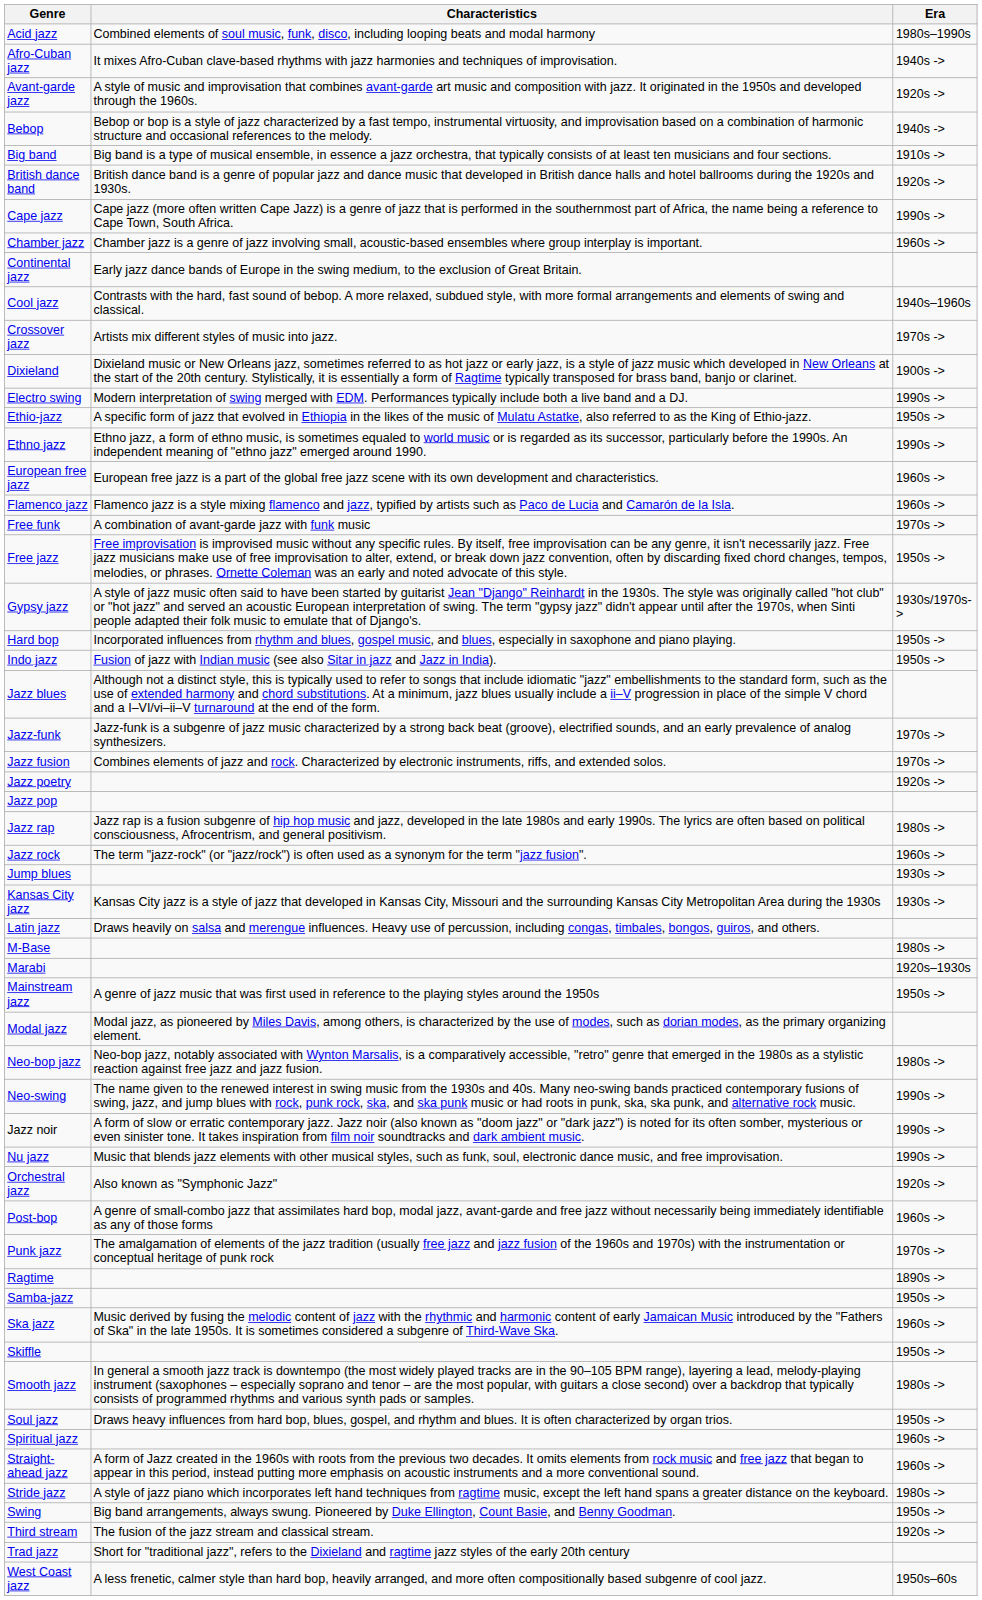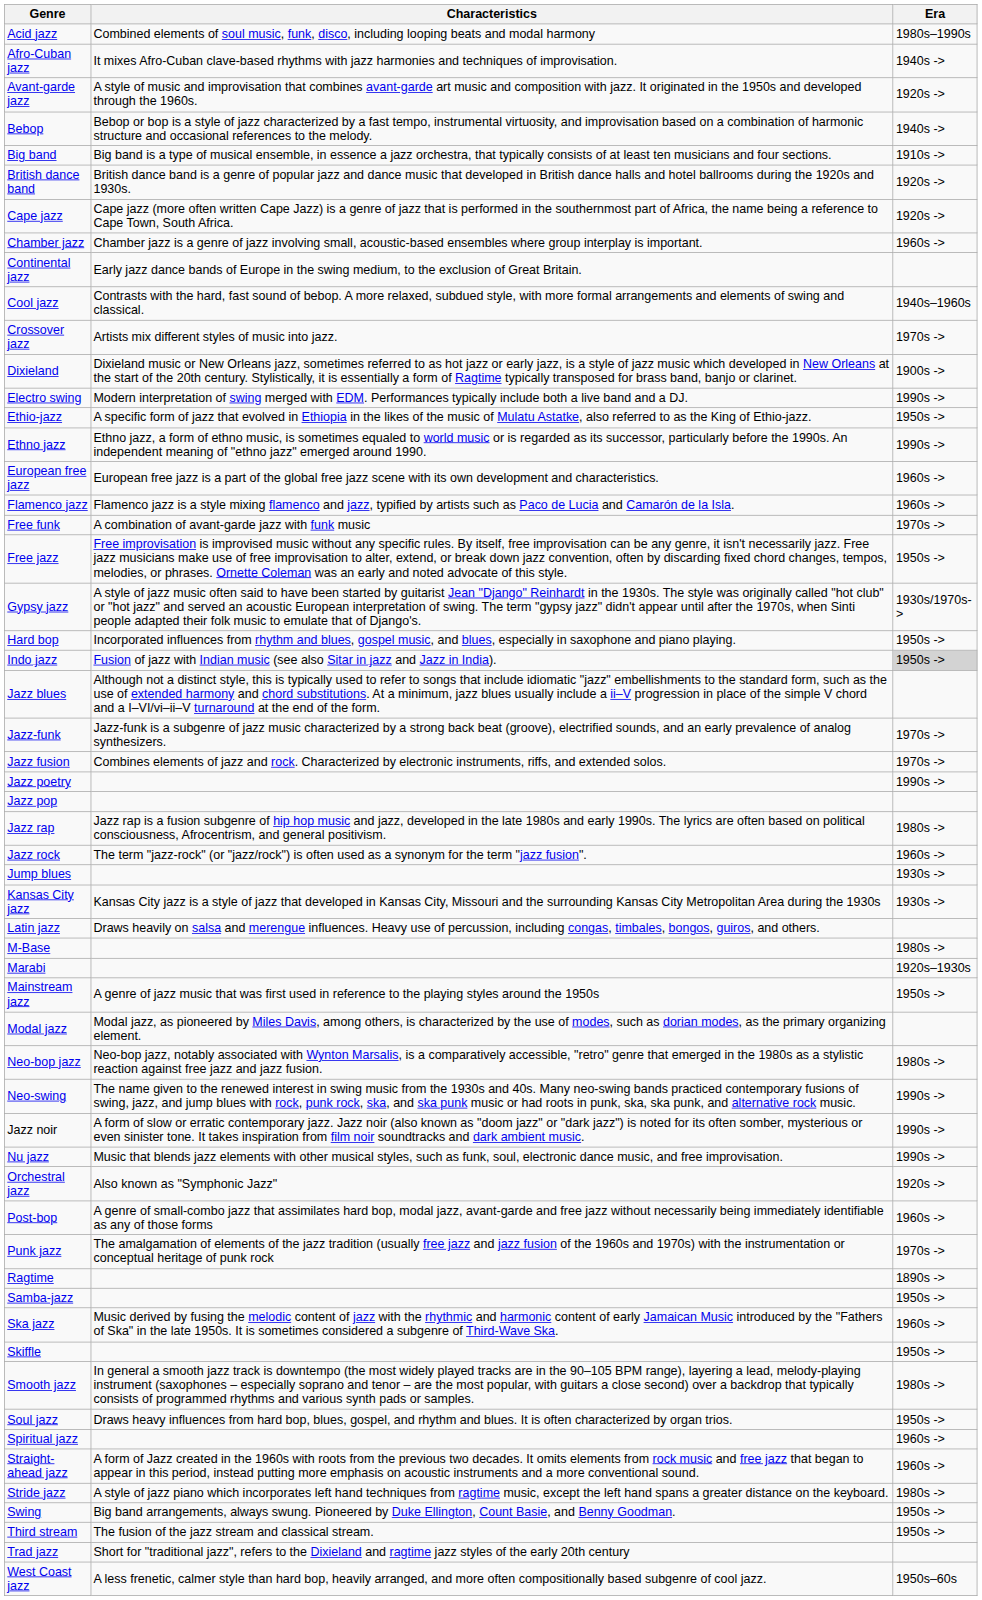Cape jazz | Era: 1990s -> -> 1920s ->
Indo jazz | Era: no background -> lightgrey background
Jazz poetry | Era: 1920s -> -> 1990s ->
Third stream | Era: 1920s -> -> 1950s ->
